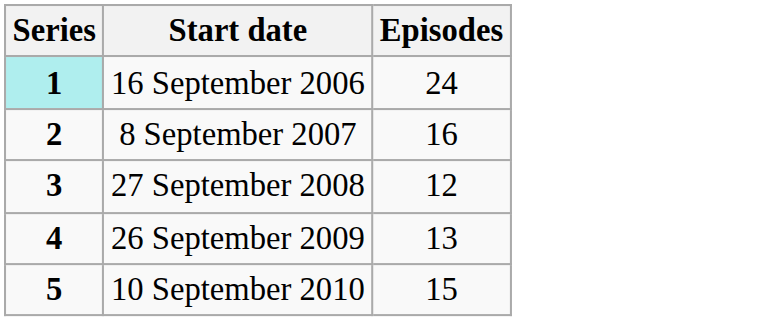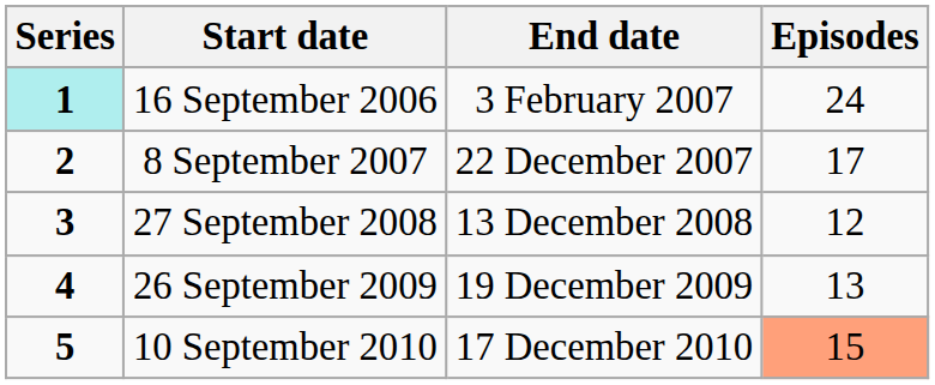+ column: End date | 3 February 2007 | 22 December 2007 | 13 December 2008 | 19 December 2009 | 17 December 2010
8 September 2007 | Episodes: 16 -> 17
10 September 2010 | Episodes: no background -> lightsalmon background
